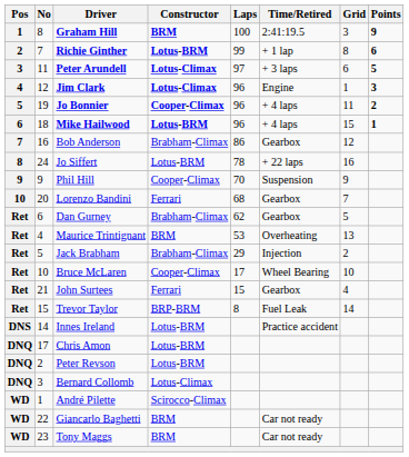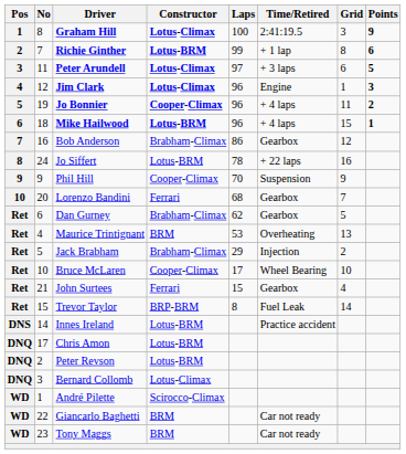Graham Hill | Constructor: BRM -> Lotus-Climax
